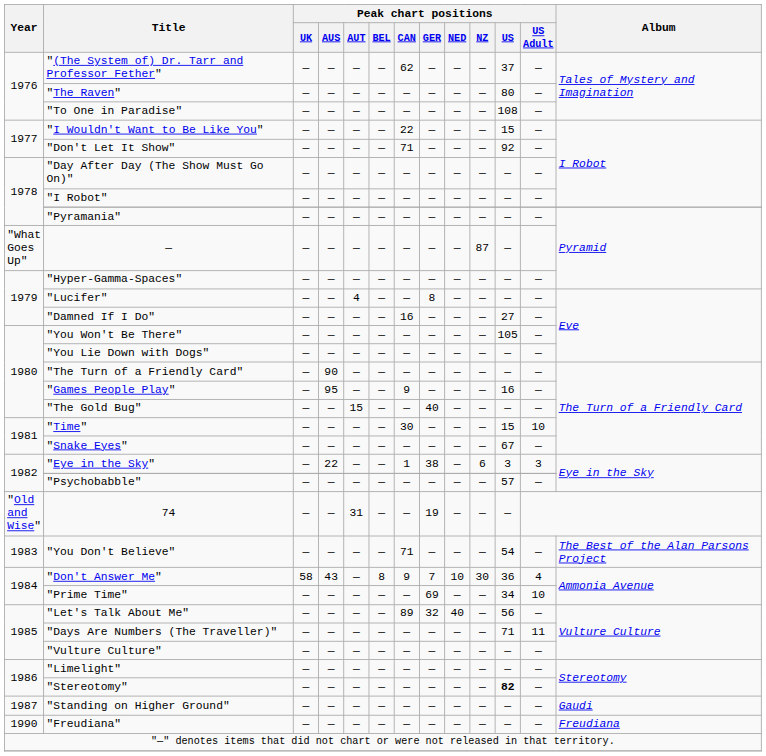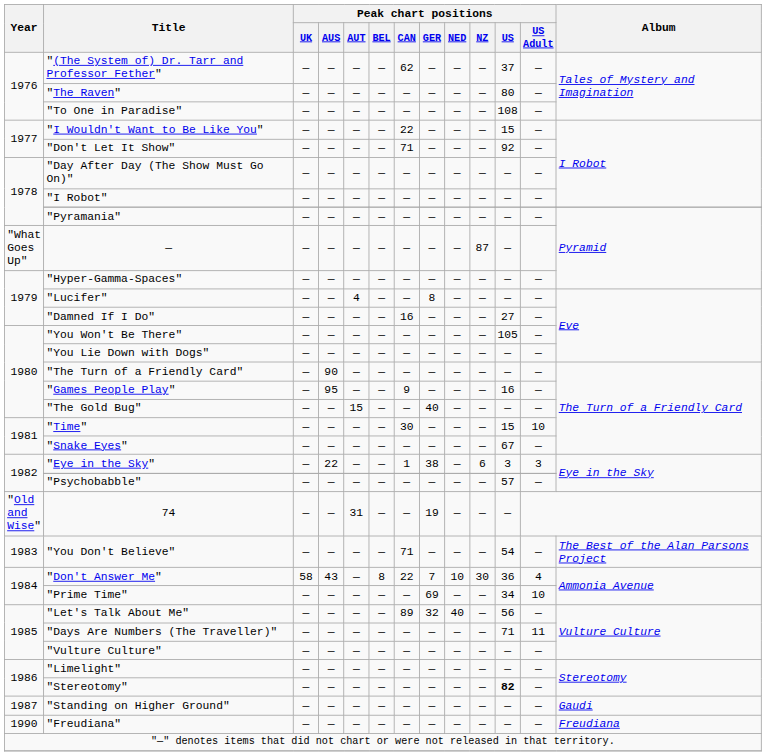"Don't Answer Me" | Peak chart positions / CAN: 9 -> 22
